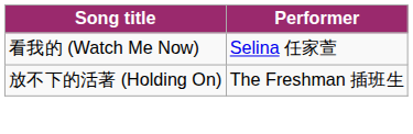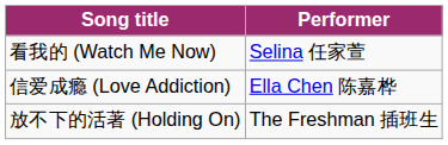+ row: 信爱成瘾 (Love Addiction) | Ella Chen 陈嘉桦
